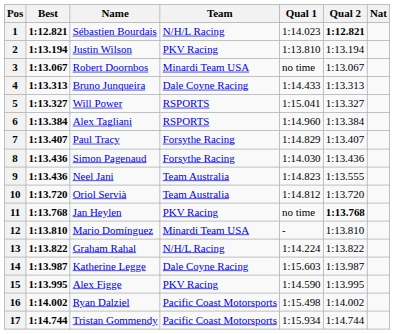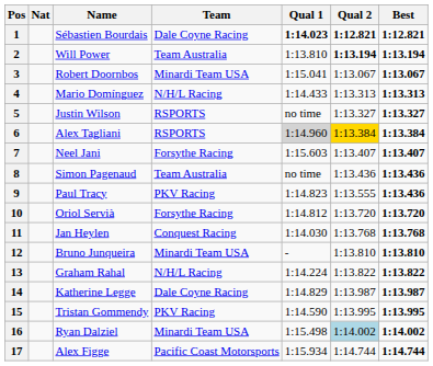columns swapped: Nat <-> Best
1 | Team: N/H/L Racing -> Dale Coyne Racing
1 | Qual 1: normal -> bold
2 | Name: Justin Wilson -> Will Power
2 | Team: PKV Racing -> Team Australia
2 | Qual 2: normal -> bold
3 | Qual 1: no time -> 1:15.041
4 | Name: Bruno Junqueira -> Mario Domínguez
4 | Team: Dale Coyne Racing -> N/H/L Racing
5 | Name: Will Power -> Justin Wilson
5 | Qual 1: 1:15.041 -> no time
6 | Qual 1: no background -> lightgrey background
6 | Qual 2: no background -> gold background
7 | Name: Paul Tracy -> Neel Jani
7 | Qual 1: 1:14.829 -> 1:15.603
8 | Team: Forsythe Racing -> Team Australia
8 | Qual 1: 1:14.030 -> no time
9 | Name: Neel Jani -> Paul Tracy
9 | Team: Team Australia -> PKV Racing
10 | Team: Team Australia -> Forsythe Racing
11 | Team: PKV Racing -> Conquest Racing
11 | Qual 1: no time -> 1:14.030
11 | Qual 2: bold -> normal
12 | Name: Mario Domínguez -> Bruno Junqueira
14 | Qual 1: 1:15.603 -> 1:14.829
15 | Name: Alex Figge -> Tristan Gommendy
16 | Team: Pacific Coast Motorsports -> Minardi Team USA
16 | Qual 2: no background -> lightblue background
17 | Name: Tristan Gommendy -> Alex Figge
